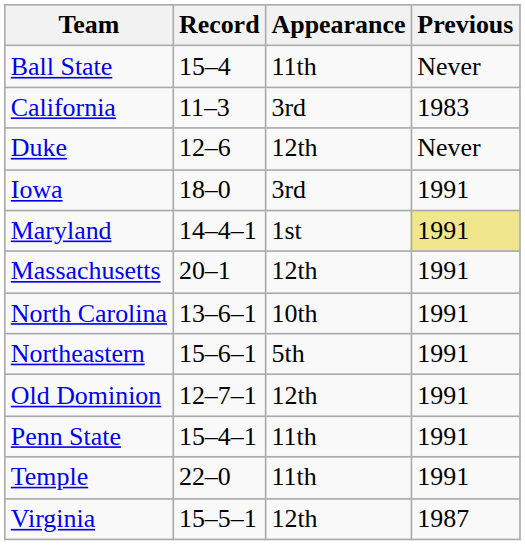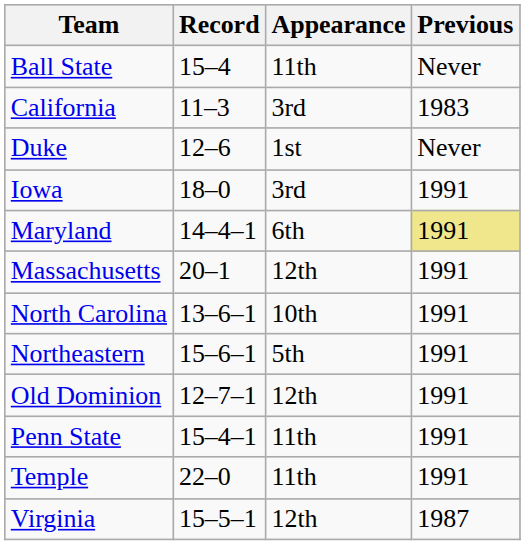Duke | Appearance: 12th -> 1st
Maryland | Appearance: 1st -> 6th
